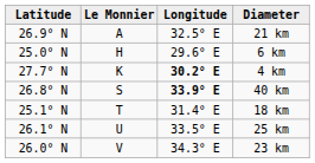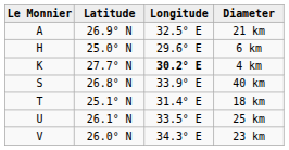columns swapped: Le Monnier <-> Latitude
40 km | Longitude: bold -> normal
